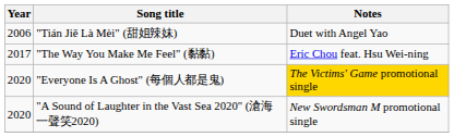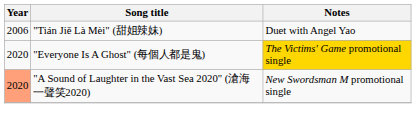- row: 2017 | "The Way You Make Me Feel" (黏黏) | Eric Chou feat. Hsu Wei-ning
"A Sound of Laughter in the Vast Sea 2020" (滄海一聲笑2020) | Year: no background -> lightsalmon background
